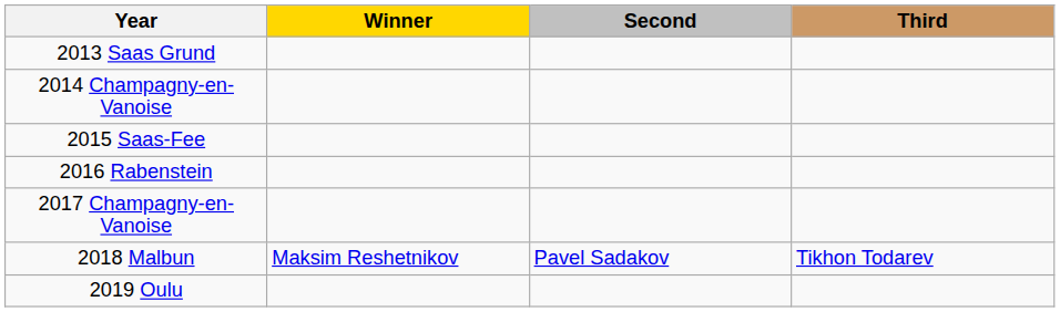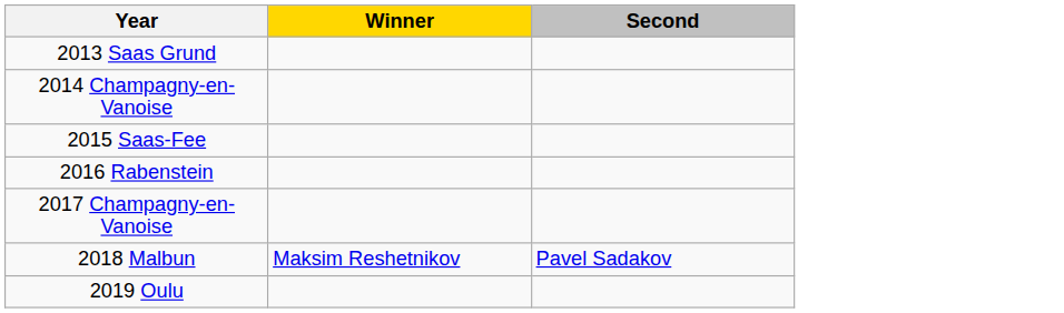- column: Third | Tikhon Todarev
